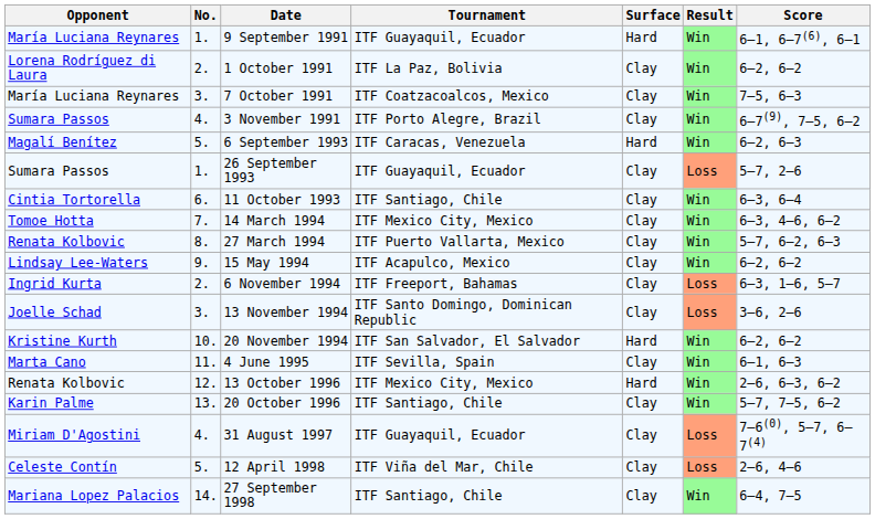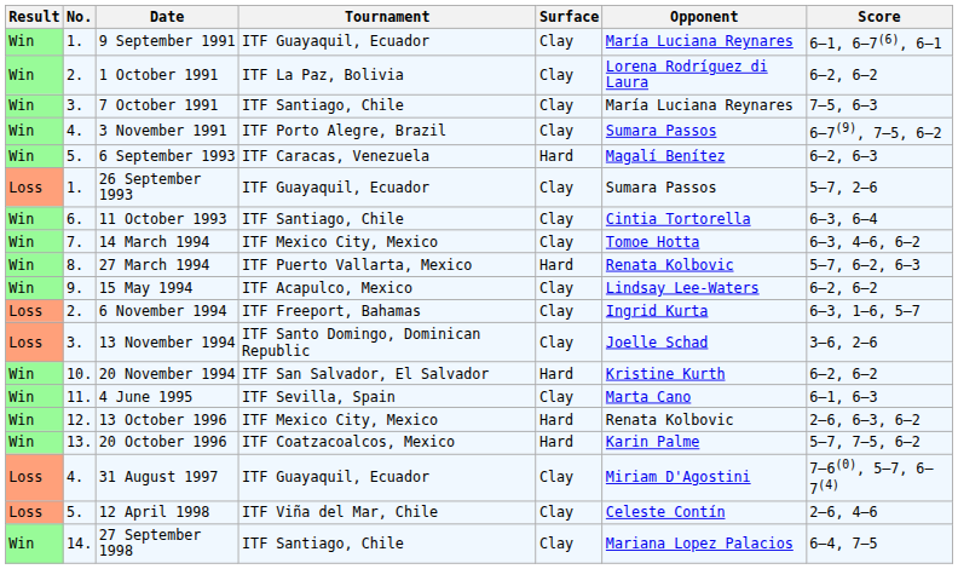columns swapped: Result <-> Opponent
9 September 1991 | Surface: Hard -> Clay
7 October 1991 | Tournament: ITF Coatzacoalcos, Mexico -> ITF Santiago, Chile
27 March 1994 | Surface: Clay -> Hard
20 October 1996 | Tournament: ITF Santiago, Chile -> ITF Coatzacoalcos, Mexico
20 October 1996 | Surface: Clay -> Hard
